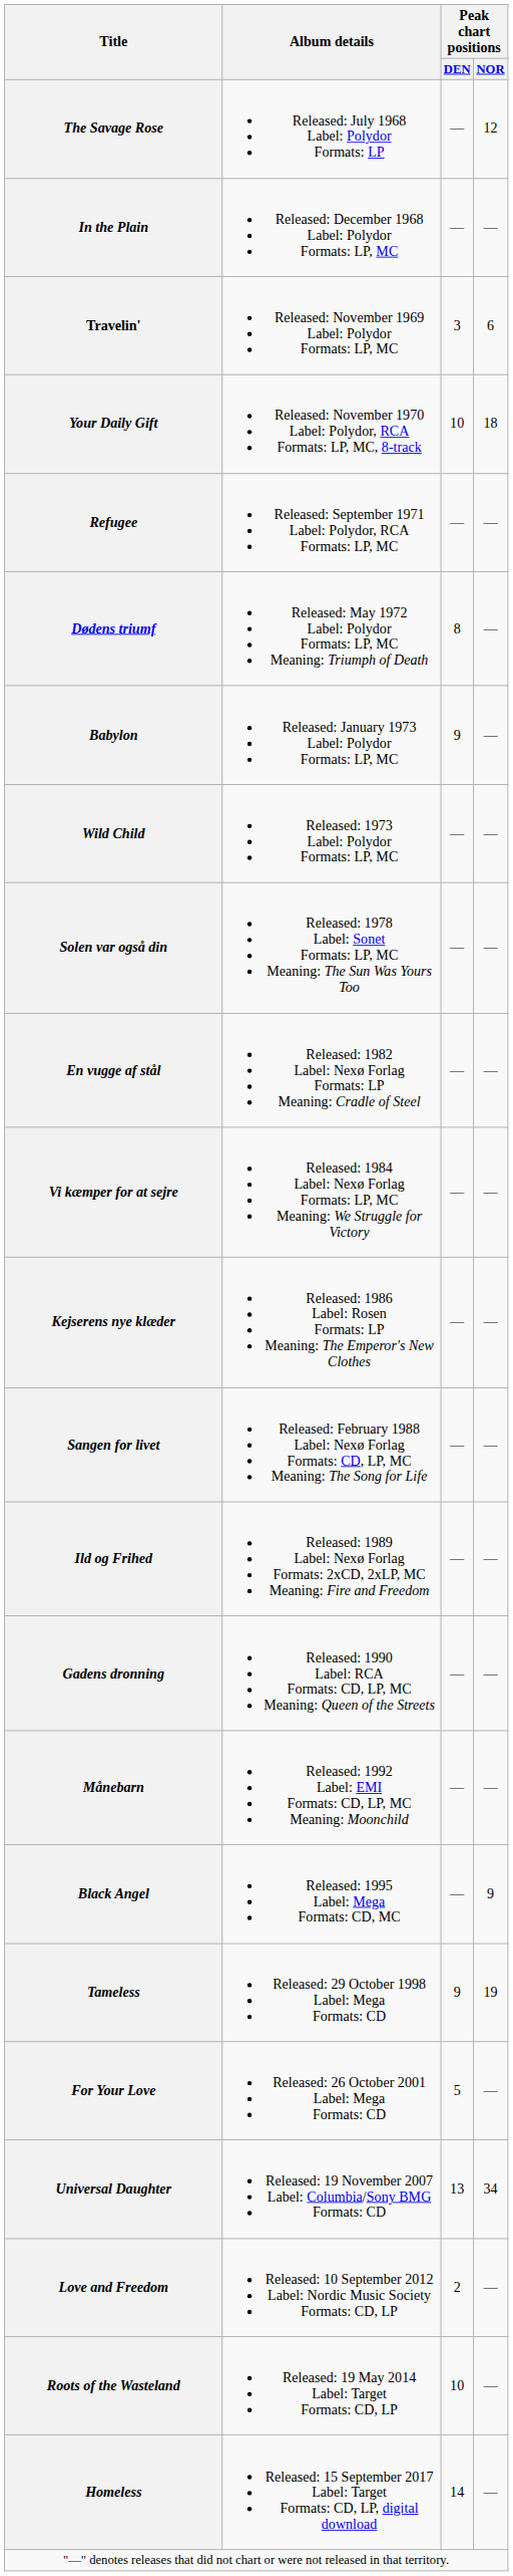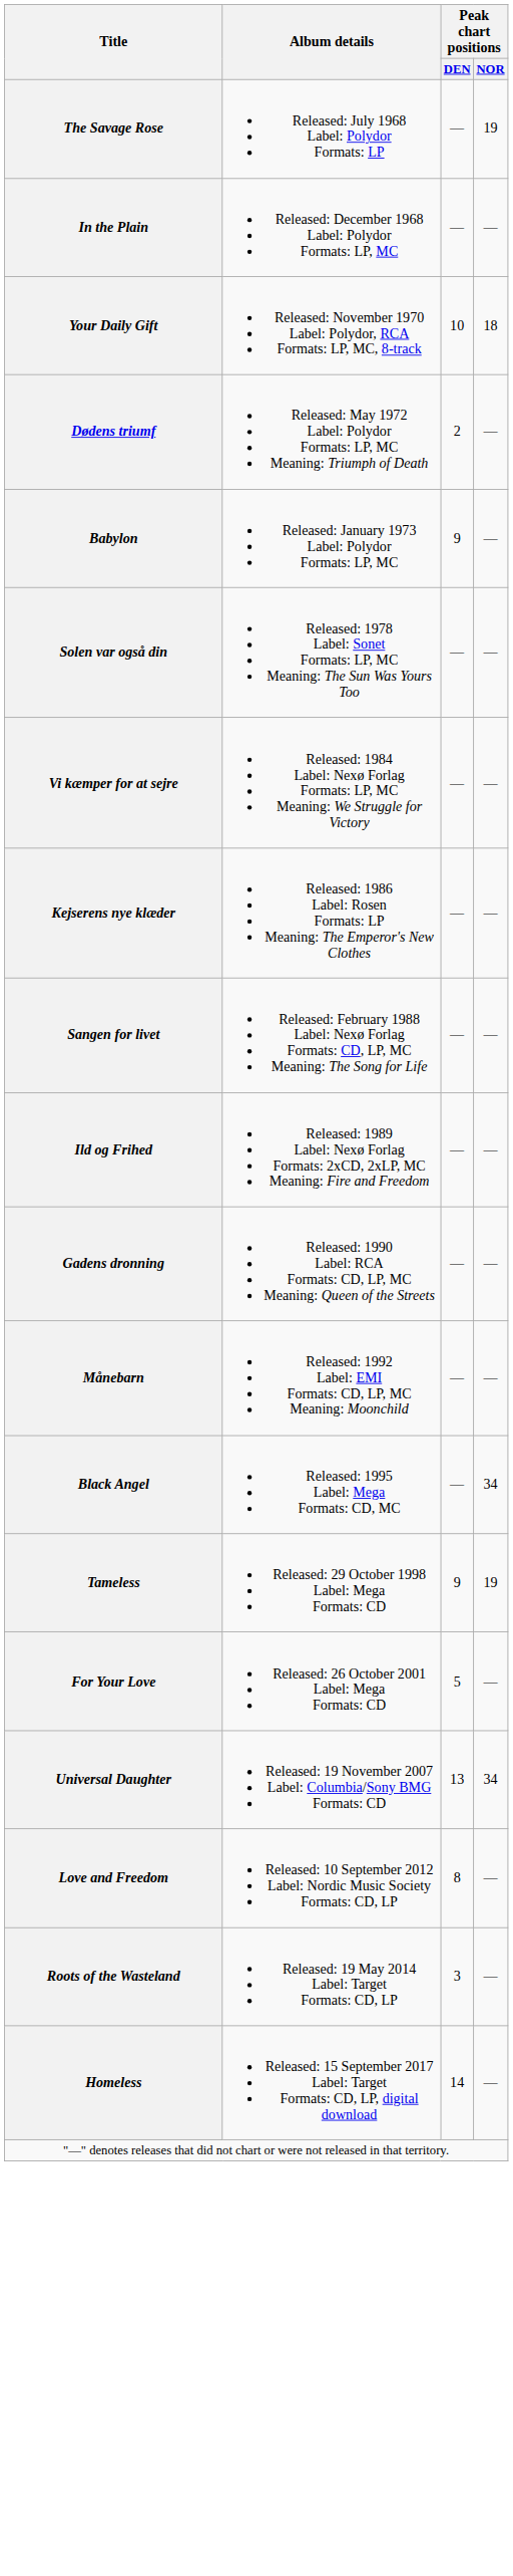The Savage Rose | Peak chart positions / NOR: 12 -> 19
- row: Travelin' | Released: November 1969 Label: Polydor Formats: LP, MC | 3 | 6
- row: Refugee | Released: September 1971 Label: Polydor, RCA Formats: LP, MC | — | —
Dødens triumf | Peak chart positions / DEN: 8 -> 2
- row: Wild Child | Released: 1973 Label: Polydor Formats: LP, MC | — | —
- row: En vugge af stål | Released: 1982 Label: Nexø Forlag Formats: LP Meaning: Cradle of Steel | — | —
Black Angel | Peak chart positions / NOR: 9 -> 34
Love and Freedom | Peak chart positions / DEN: 2 -> 8
Roots of the Wasteland | Peak chart positions / DEN: 10 -> 3
